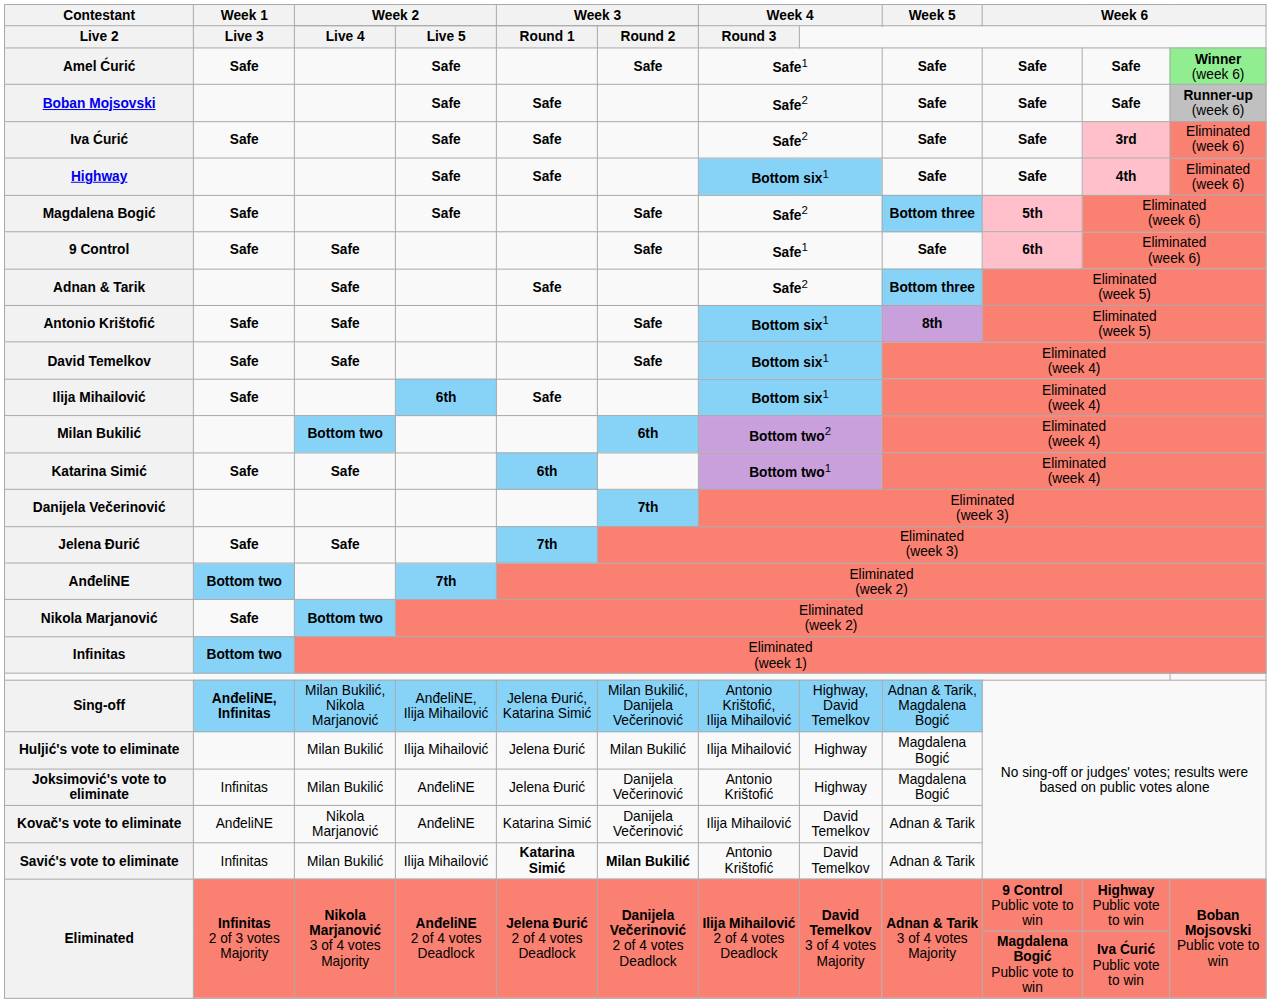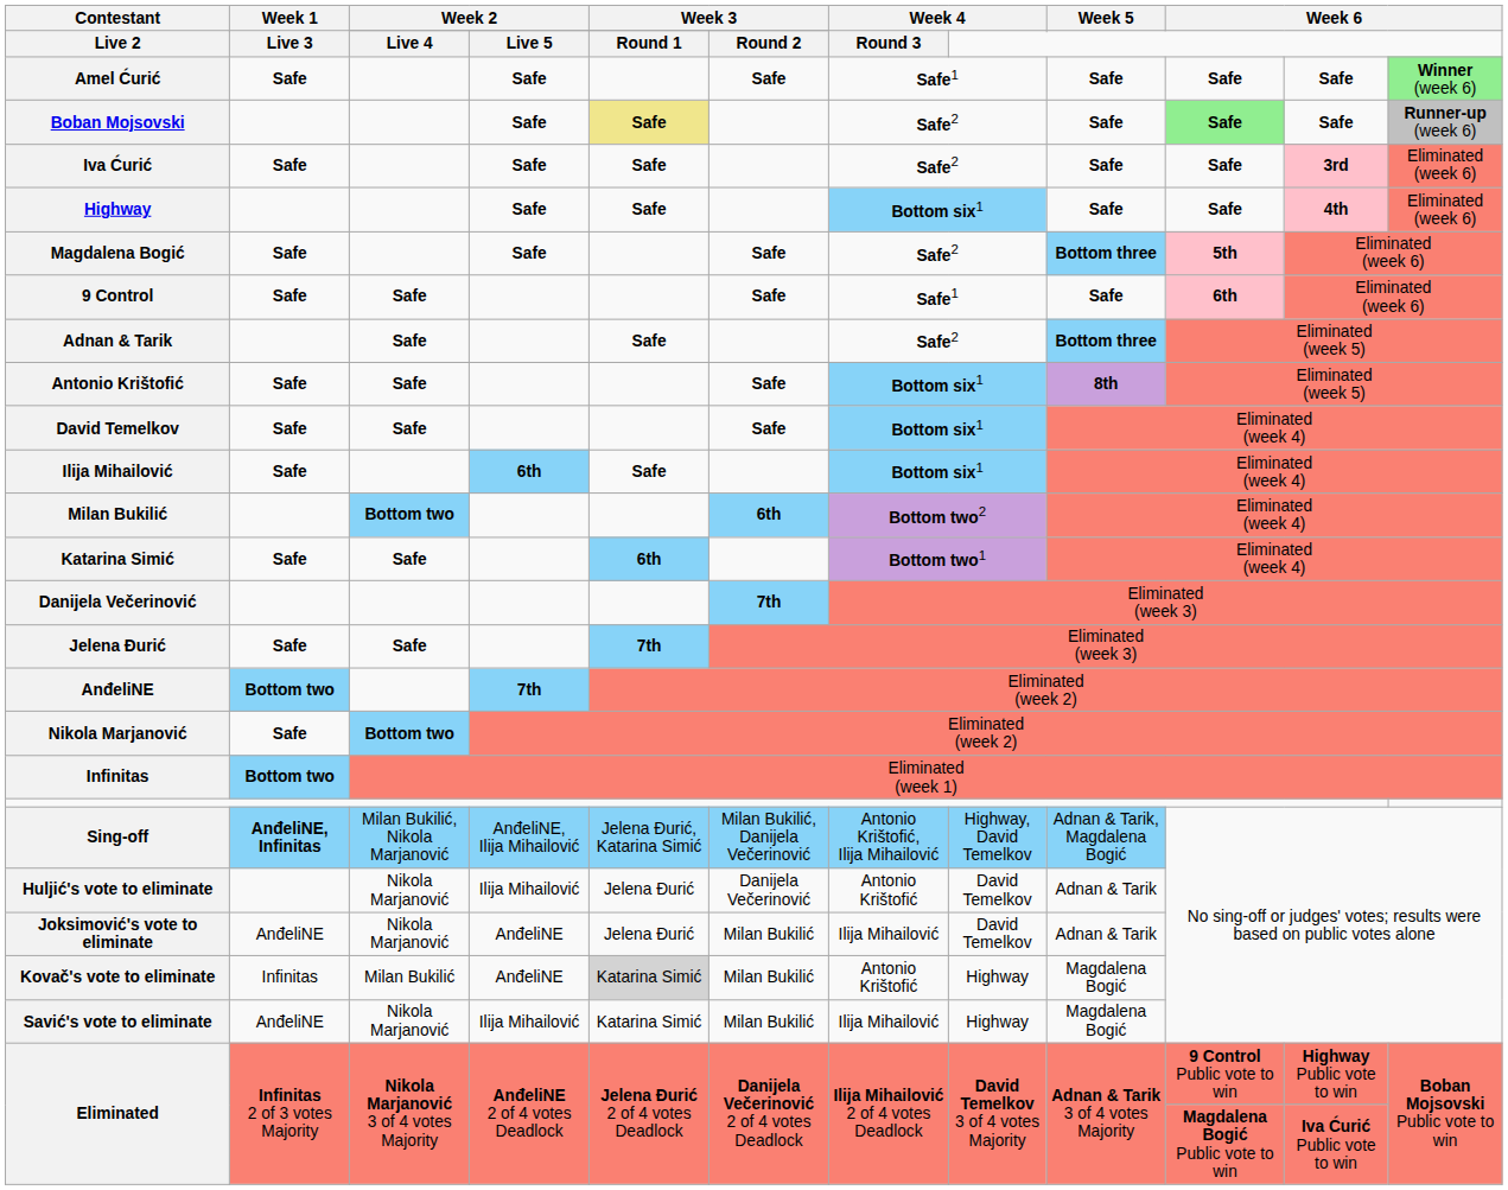Boban Mojsovski | column 5: no background -> khaki background
Boban Mojsovski | column 10: no background -> lightgreen background
Huljić's vote to eliminate | column 3: Milan Bukilić -> Nikola Marjanović
Huljić's vote to eliminate | column 6: Milan Bukilić -> Danijela Večerinović
Huljić's vote to eliminate | column 7: Ilija Mihailović -> Antonio Krištofić
Huljić's vote to eliminate | column 8: Highway -> David Temelkov
Huljić's vote to eliminate | Week 5: Magdalena Bogić -> Adnan & Tarik
Joksimović's vote to eliminate | Week 1: Infinitas -> AnđeliNE
Joksimović's vote to eliminate | column 3: Milan Bukilić -> Nikola Marjanović
Joksimović's vote to eliminate | column 6: Danijela Večerinović -> Milan Bukilić
Joksimović's vote to eliminate | column 7: Antonio Krištofić -> Ilija Mihailović
Joksimović's vote to eliminate | column 8: Highway -> David Temelkov
Joksimović's vote to eliminate | Week 5: Magdalena Bogić -> Adnan & Tarik
Kovač's vote to eliminate | Week 1: AnđeliNE -> Infinitas
Kovač's vote to eliminate | column 3: Nikola Marjanović -> Milan Bukilić
Kovač's vote to eliminate | column 5: no background -> lightgrey background
Kovač's vote to eliminate | column 6: Danijela Večerinović -> Milan Bukilić
Kovač's vote to eliminate | column 7: Ilija Mihailović -> Antonio Krištofić
Kovač's vote to eliminate | column 8: David Temelkov -> Highway
Kovač's vote to eliminate | Week 5: Adnan & Tarik -> Magdalena Bogić
Savić's vote to eliminate | Week 1: Infinitas -> AnđeliNE
Savić's vote to eliminate | column 3: Milan Bukilić -> Nikola Marjanović
Savić's vote to eliminate | column 5: bold -> normal
Savić's vote to eliminate | column 6: bold -> normal
Savić's vote to eliminate | column 7: Antonio Krištofić -> Ilija Mihailović
Savić's vote to eliminate | column 8: David Temelkov -> Highway
Savić's vote to eliminate | Week 5: Adnan & Tarik -> Magdalena Bogić
